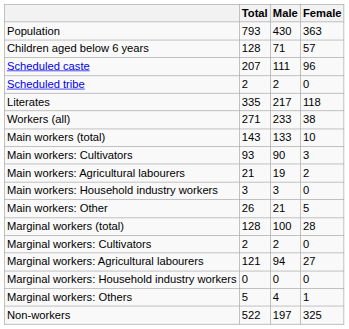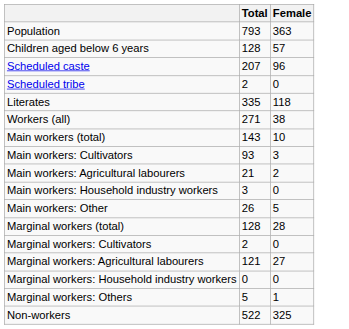- column: Male | 430 | 71 | 111 | 2 | 217 | 233 | 133 | 90 | 19 | 3 | 21 | 100 | 2 | 94 | 0 | 4 | 197
